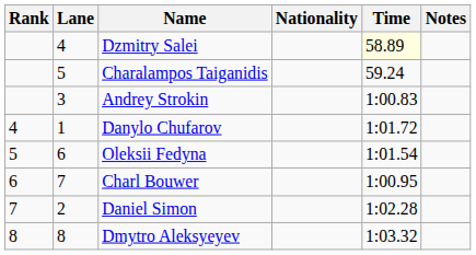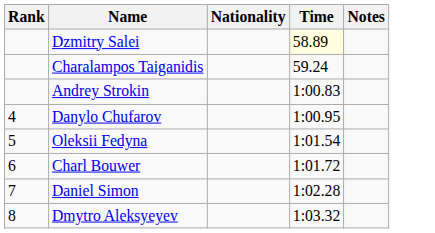- column: Lane | 4 | 5 | 3 | 1 | 6 | 7 | 2 | 8
Danylo Chufarov | Time: 1:01.72 -> 1:00.95
Charl Bouwer | Time: 1:00.95 -> 1:01.72
